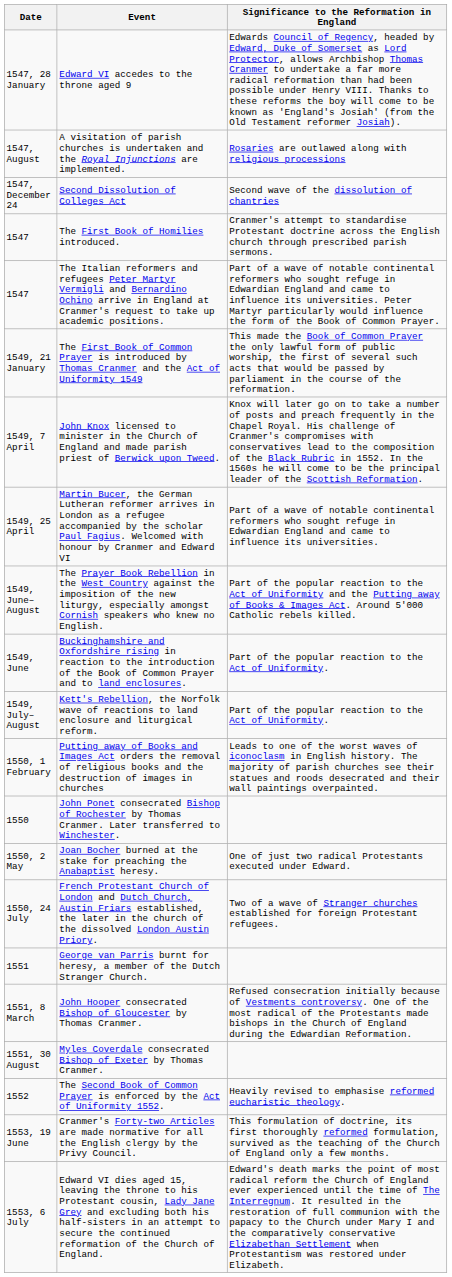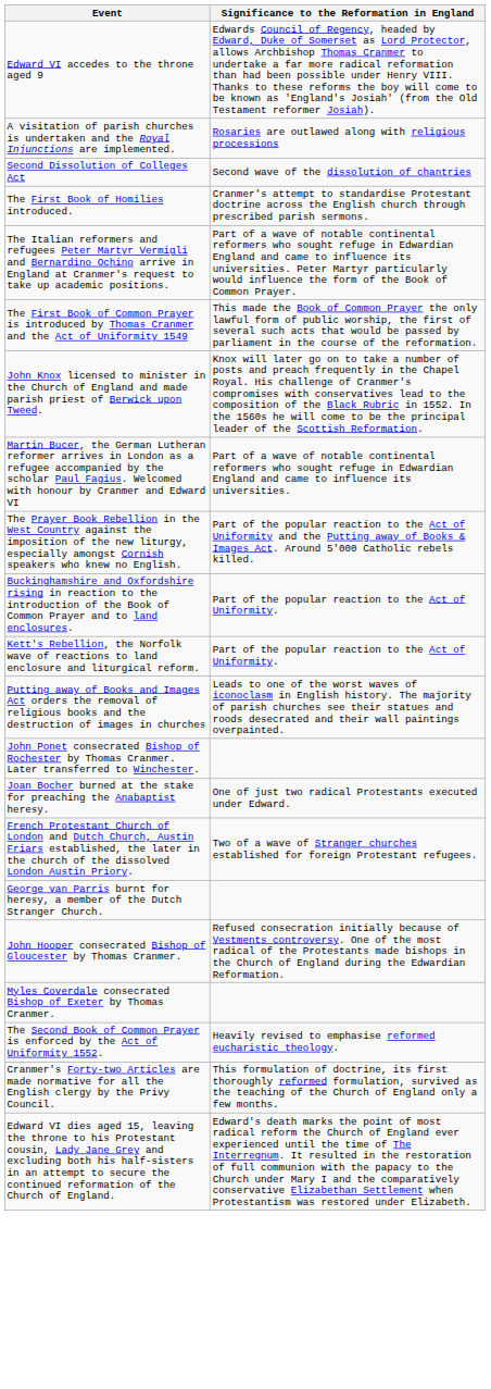- column: Date | 1547, 28 January | 1547, August | 1547, December 24 | 1547 | 1547 | 1549, 21 January | 1549, 7 April | 1549, 25 April | 1549, June–August | 1549, June | 1549, July–August | 1550, 1 February | 1550 | 1550, 2 May | 1550, 24 July | 1551 | 1551, 8 March | 1551, 30 August | 1552 | 1553, 19 June | 1553, 6 July
